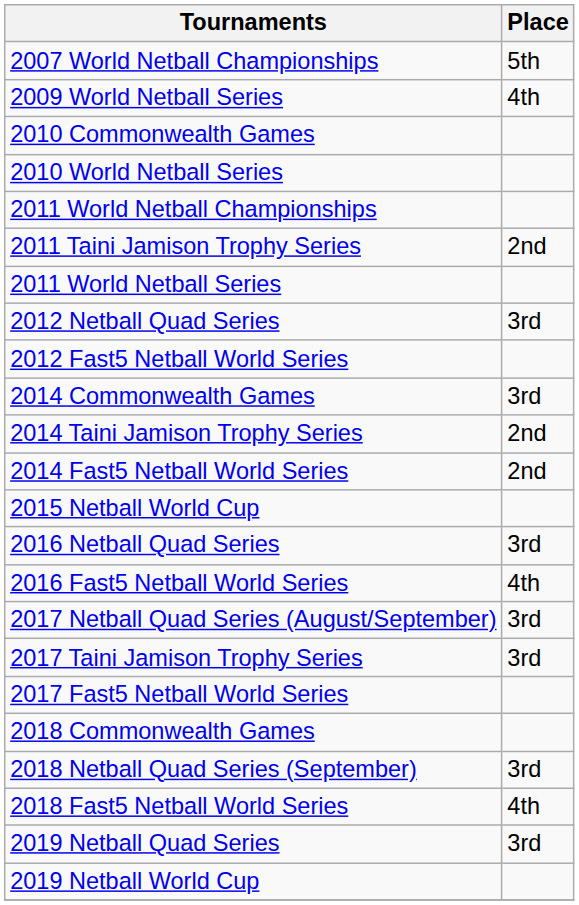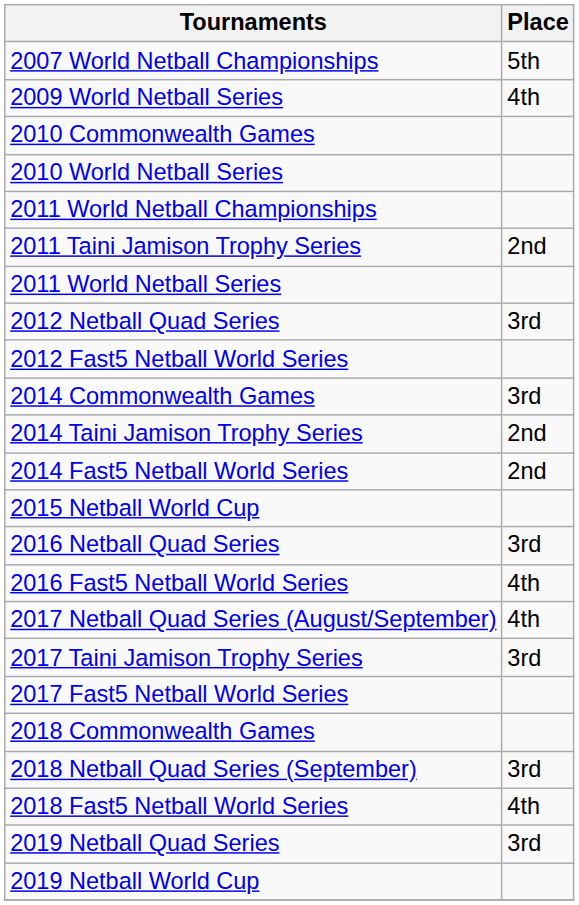2017 Netball Quad Series (August/September) | Place: 3rd -> 4th
